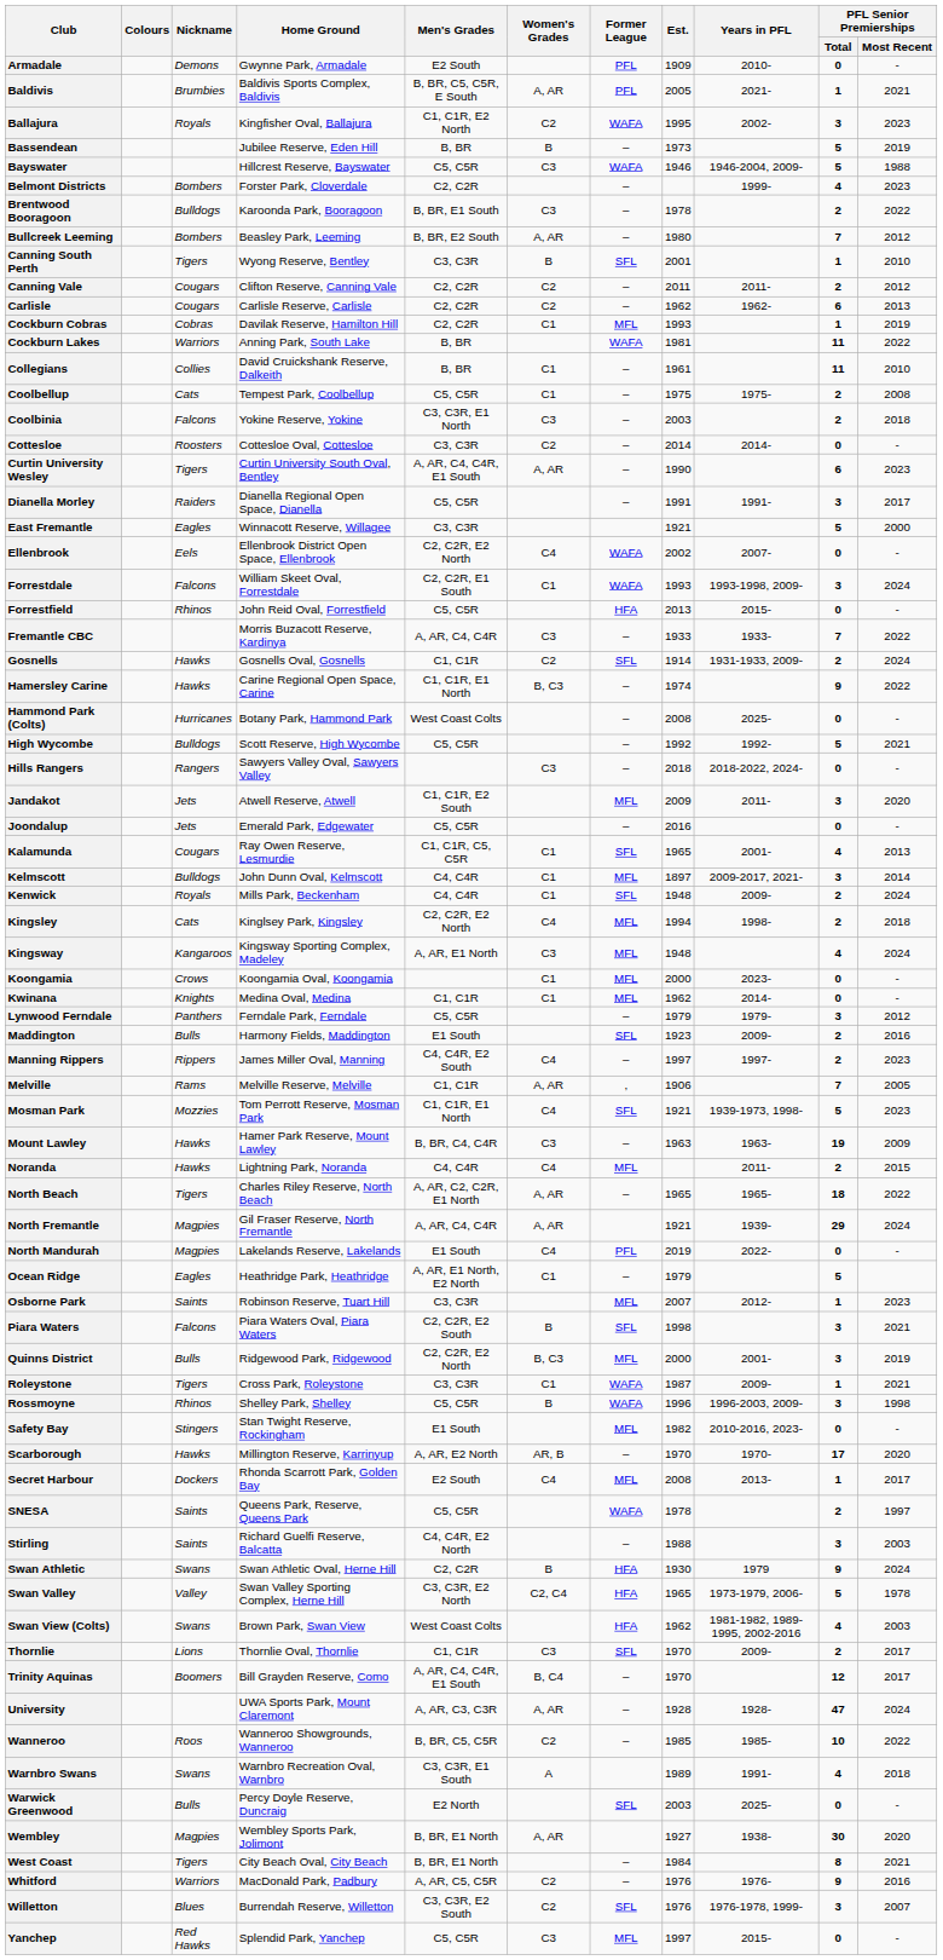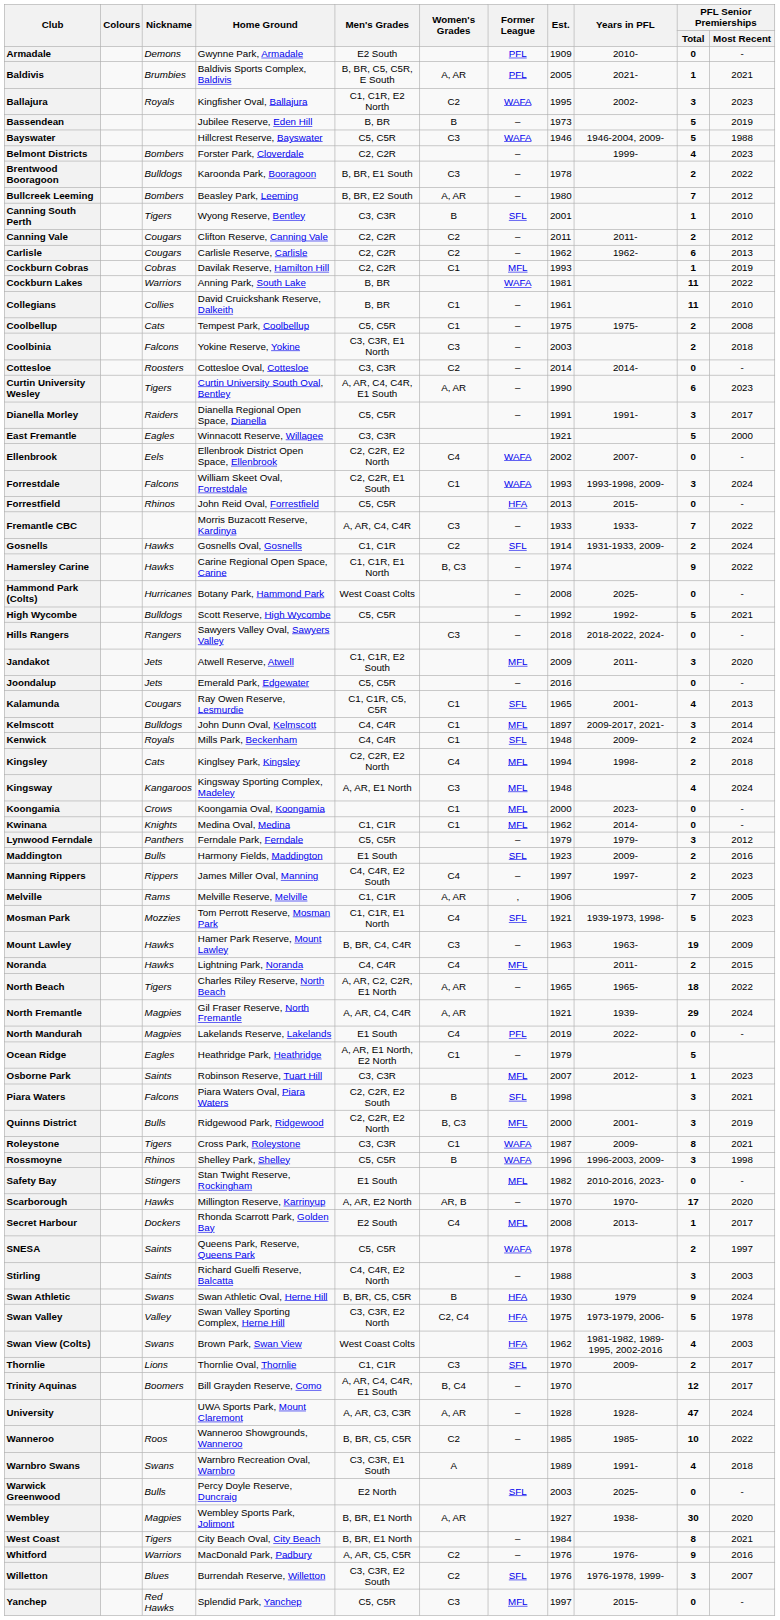Roleystone | PFL Senior Premierships / Total: 1 -> 8
Swan Athletic | Men's Grades: C2, C2R -> B, BR, C5, C5R
Swan Valley | Est.: 1965 -> 1975
